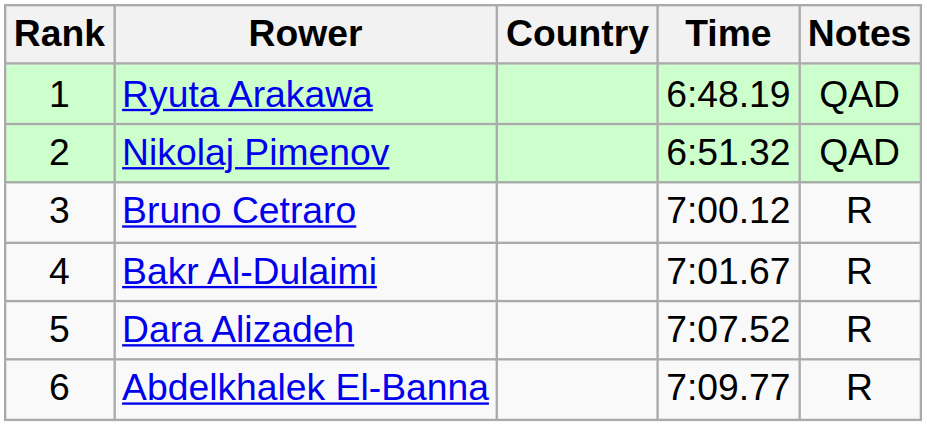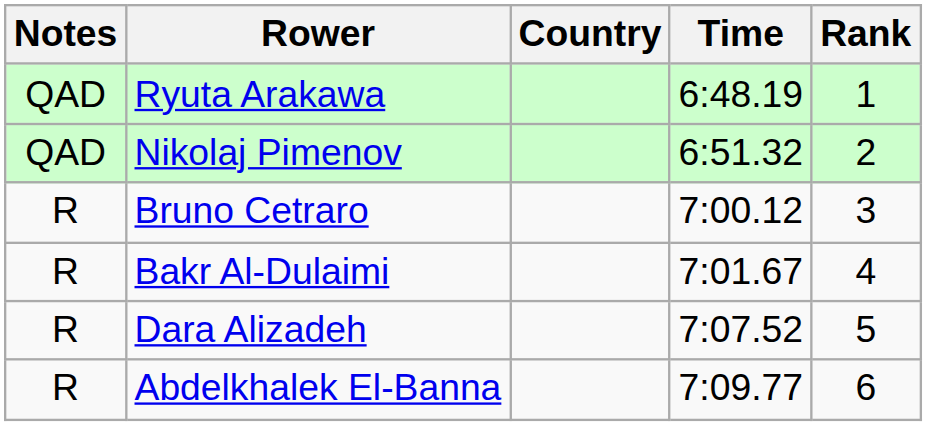columns swapped: Rank <-> Notes
